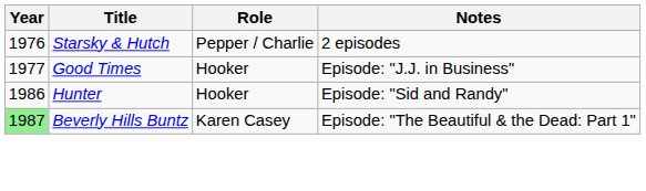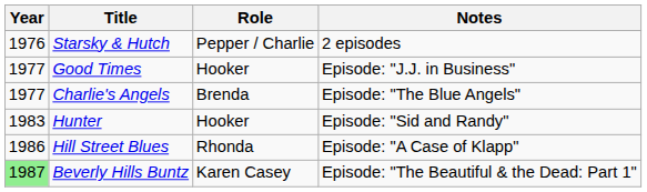+ row: 1977 | Charlie's Angels | Brenda | Episode: "The Blue Angels"
Hunter | Year: 1986 -> 1983
+ row: 1986 | Hill Street Blues | Rhonda | Episode: "A Case of Klapp"
